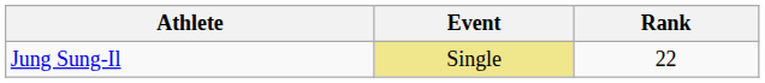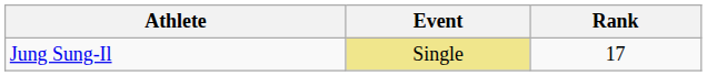Jung Sung-Il | Rank: 22 -> 17
